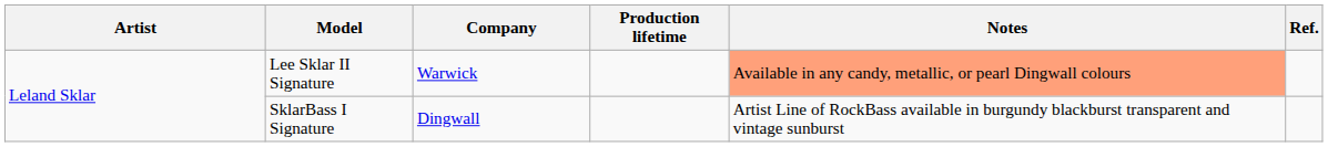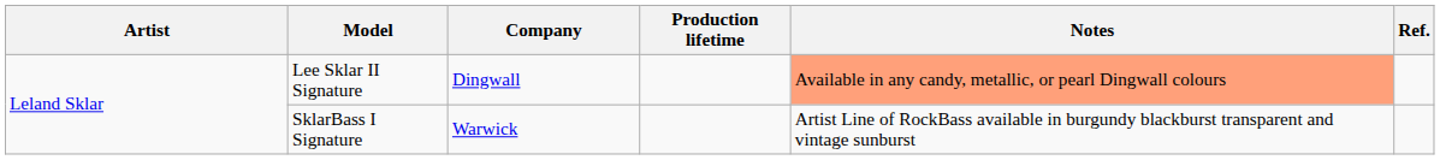Lee Sklar II Signature | Company: Warwick -> Dingwall
SklarBass I Signature | Company: Dingwall -> Warwick
